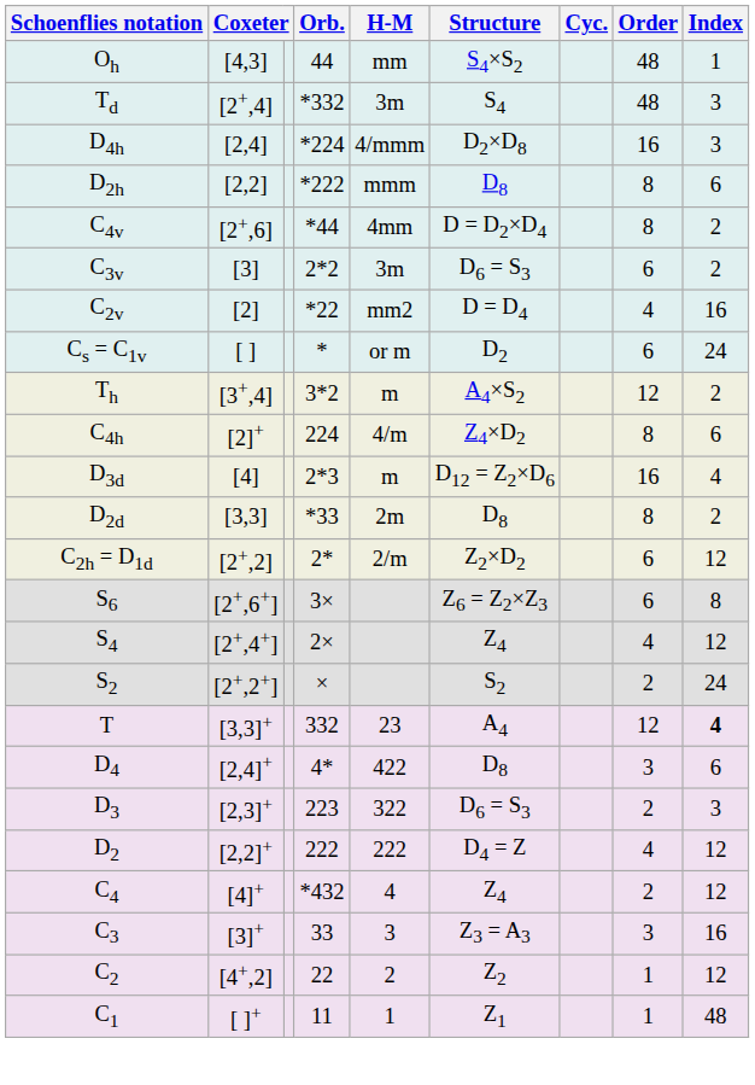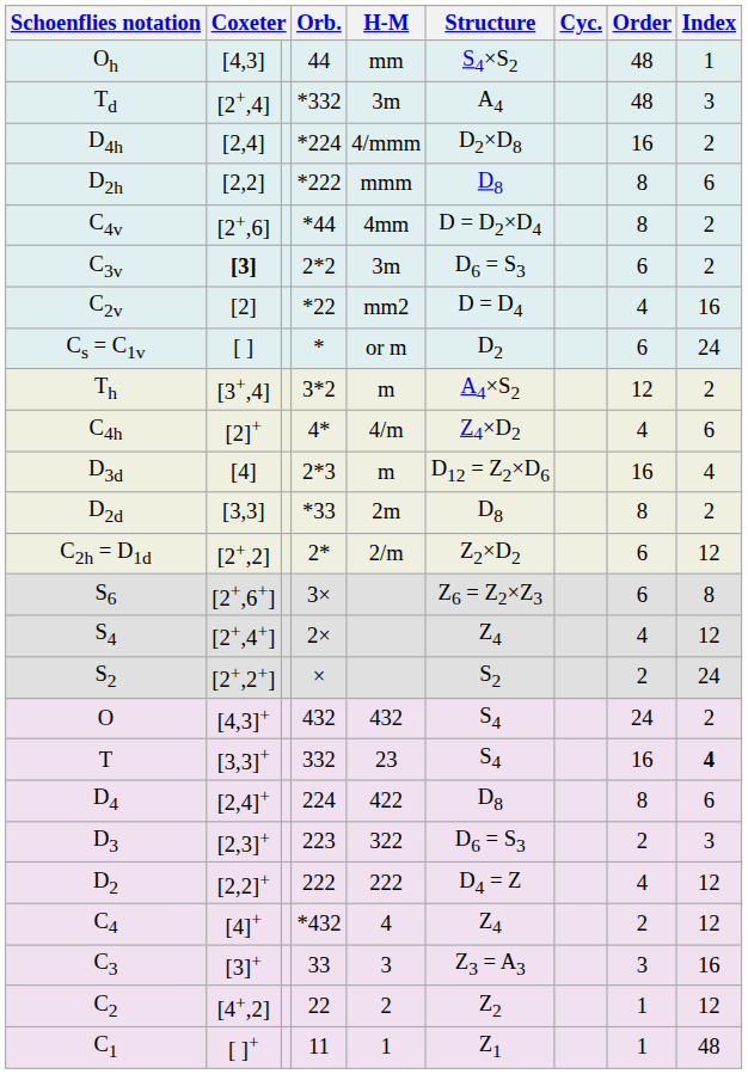Td | Structure: S4 -> A4
D4h | Index: 3 -> 2
C3v | column 2: normal -> bold
C4h | Orb.: 224 -> 4*
C4h | Order: 8 -> 4
+ row: O | [4,3]+ | 432 | 432 | S4 | 24 | 2
T | Structure: A4 -> S4
T | Order: 12 -> 16
D4 | Orb.: 4* -> 224
D4 | Order: 3 -> 8
